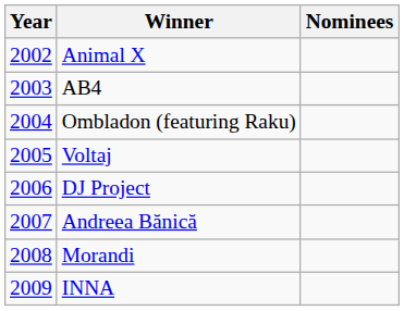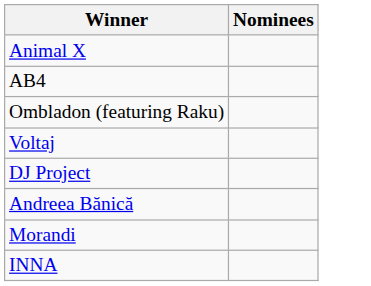- column: Year | 2002 | 2003 | 2004 | 2005 | 2006 | 2007 | 2008 | 2009
